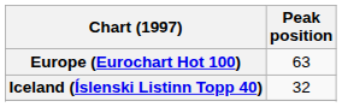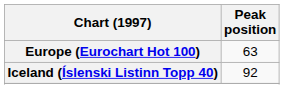Iceland (Íslenski Listinn Topp 40) | Peak position: 32 -> 92
